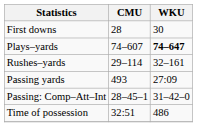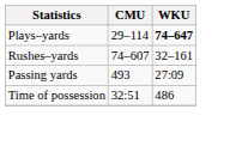- row: First downs | 28 | 30
Plays–yards | CMU: 74–607 -> 29–114
Rushes–yards | CMU: 29–114 -> 74–607
- row: Passing: Comp–Att–Int | 28–45–1 | 31–42–0
